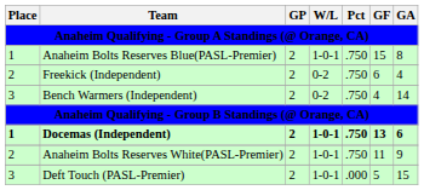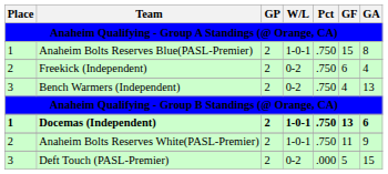Bench Warmers (Independent) | GA: 14 -> 13
Deft Touch (PASL-Premier) | W/L: 1-0-1 -> 0-2
